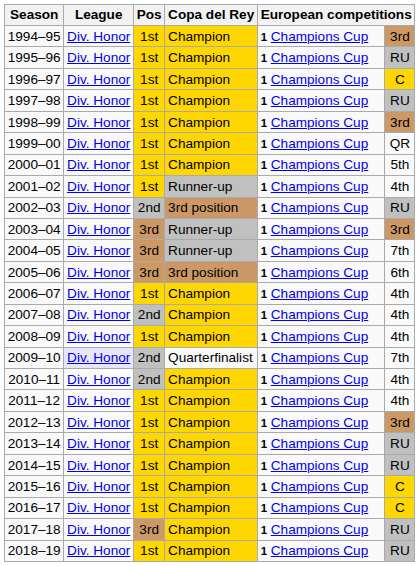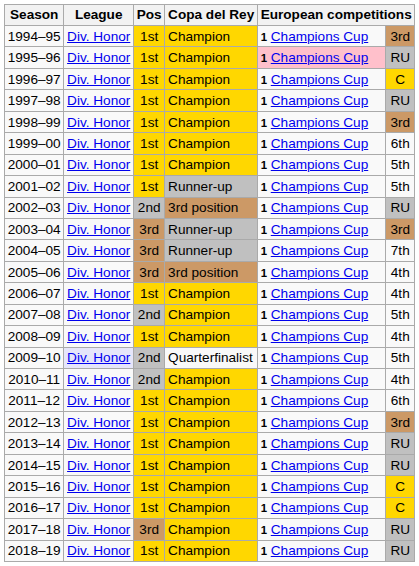1995–96 | column 5: no background -> pink background
1999–00 | column 6: QR -> 6th
2001–02 | column 6: 4th -> 5th
2005–06 | column 6: 6th -> 4th
2007–08 | column 6: 4th -> 5th
2009–10 | column 6: 7th -> 5th
2011–12 | column 6: 4th -> 6th
